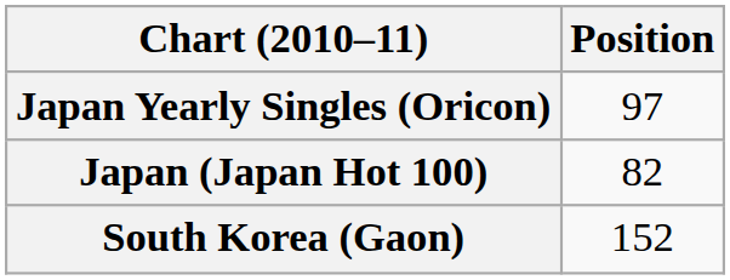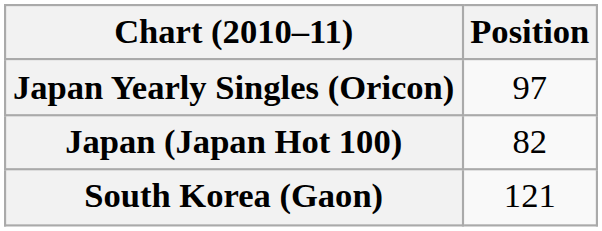South Korea (Gaon) | Position: 152 -> 121
